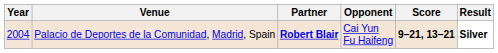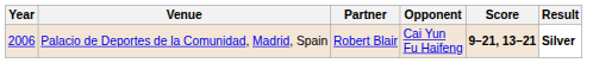Palacio de Deportes de la Comunidad, Madrid, Spain | Year: 2004 -> 2006
Palacio de Deportes de la Comunidad, Madrid, Spain | Partner: bold -> normal
